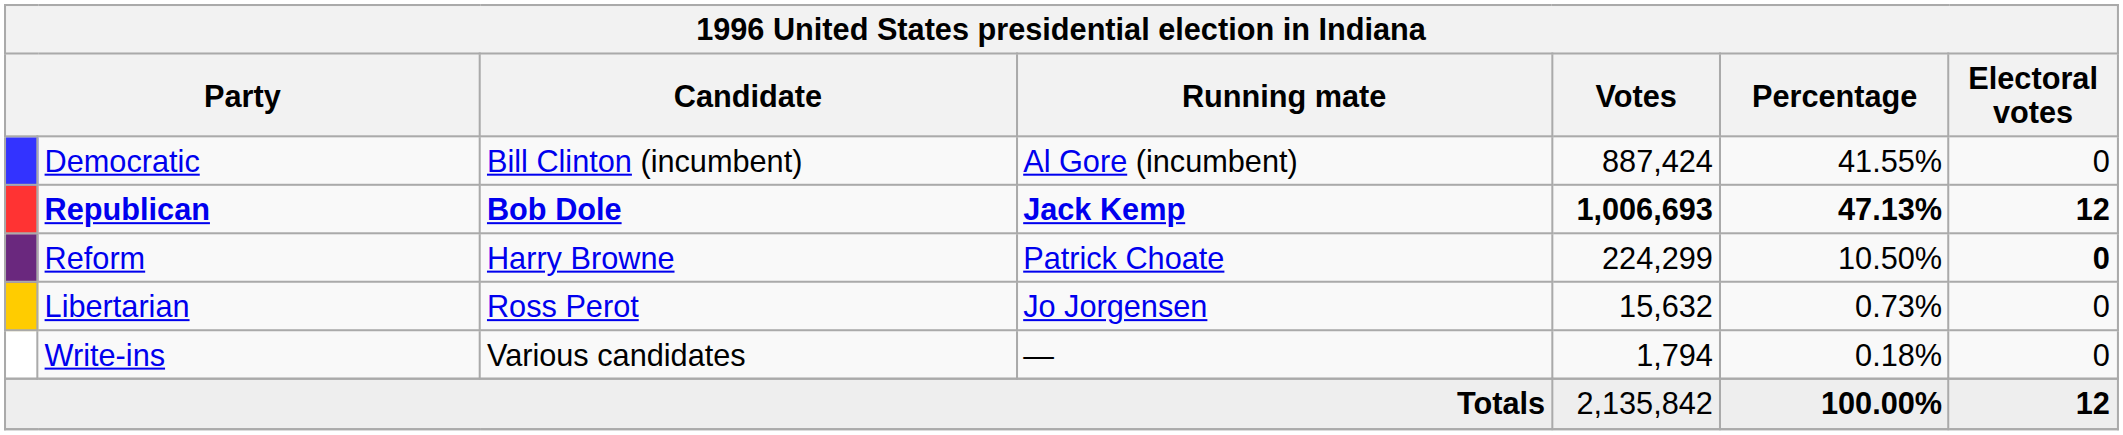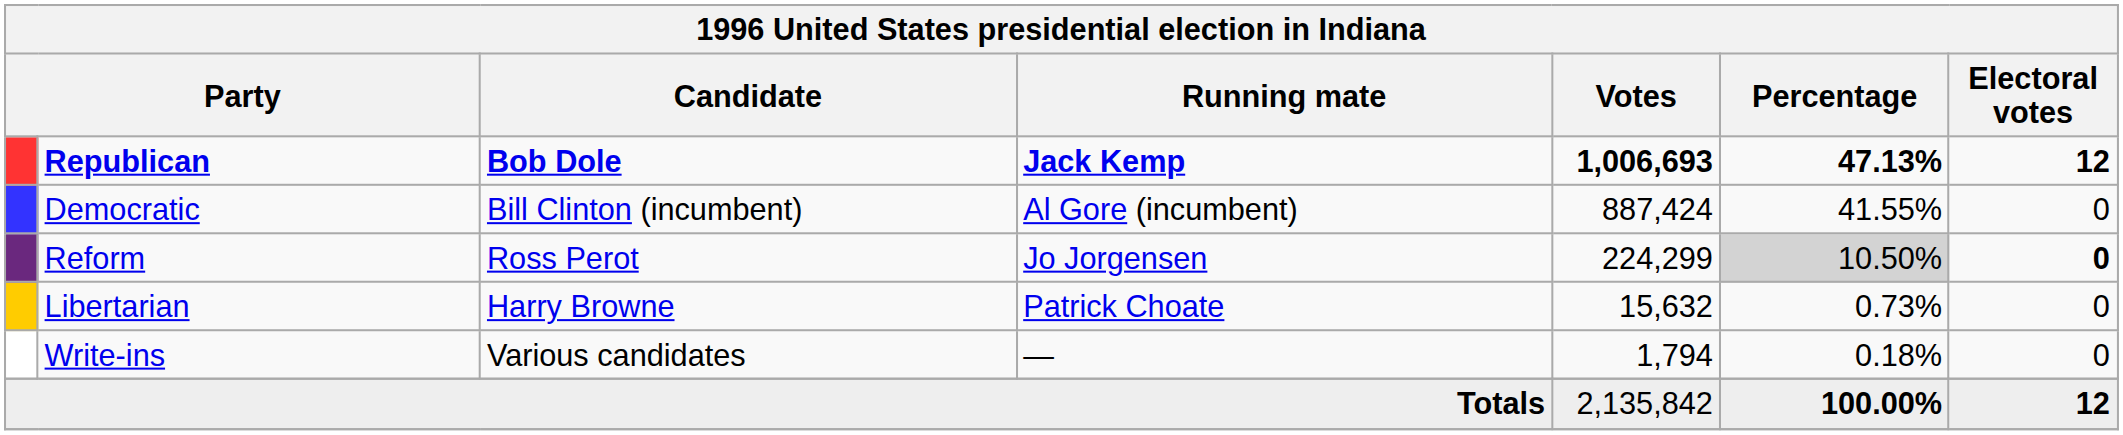rows swapped: Republican <-> Democratic
Reform | Candidate: Harry Browne -> Ross Perot
Reform | Running mate: Patrick Choate -> Jo Jorgensen
Reform | Percentage: no background -> lightgrey background
Libertarian | Candidate: Ross Perot -> Harry Browne
Libertarian | Running mate: Jo Jorgensen -> Patrick Choate
